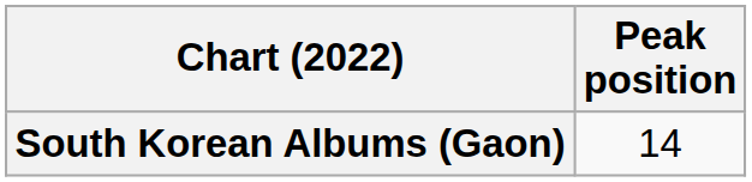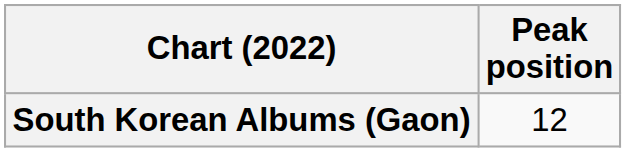South Korean Albums (Gaon) | Peak position: 14 -> 12
